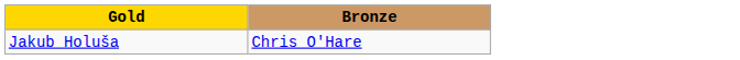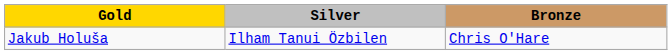+ column: Silver | Ilham Tanui Özbilen
